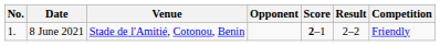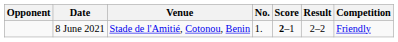columns swapped: No. <-> Opponent
